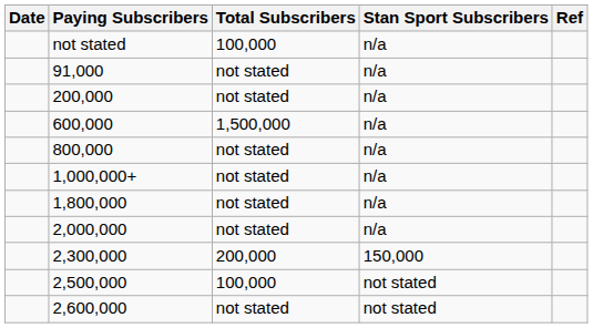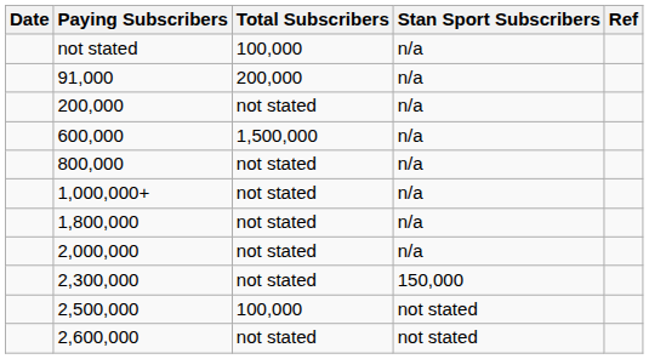91,000 | Total Subscribers: not stated -> 200,000
2,300,000 | Total Subscribers: 200,000 -> not stated
